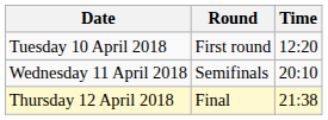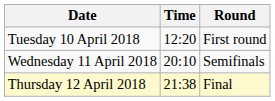columns swapped: Time <-> Round
